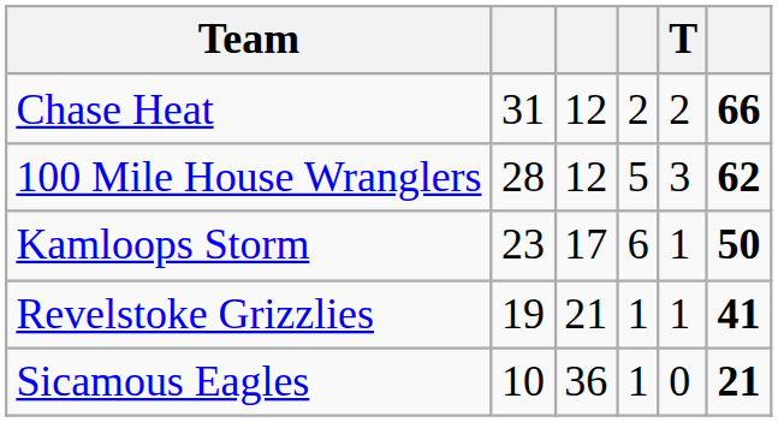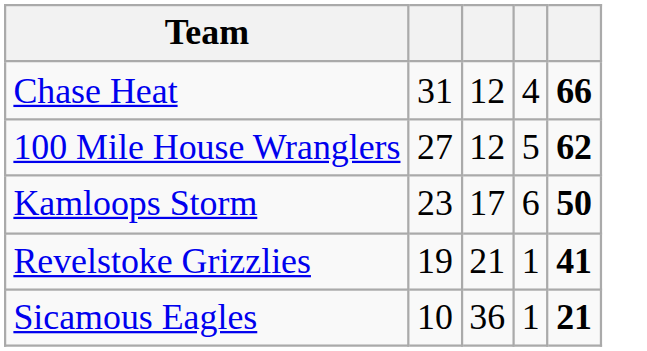- column: T | 2 | 3 | 1 | 1 | 0
Chase Heat | column 4: 2 -> 4
100 Mile House Wranglers | column 2: 28 -> 27
